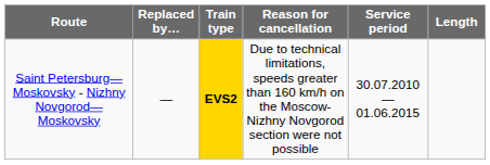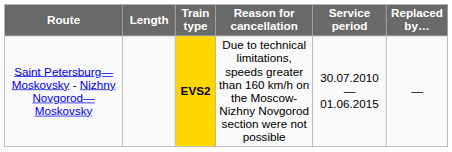columns swapped: Length <-> Replaced by…
